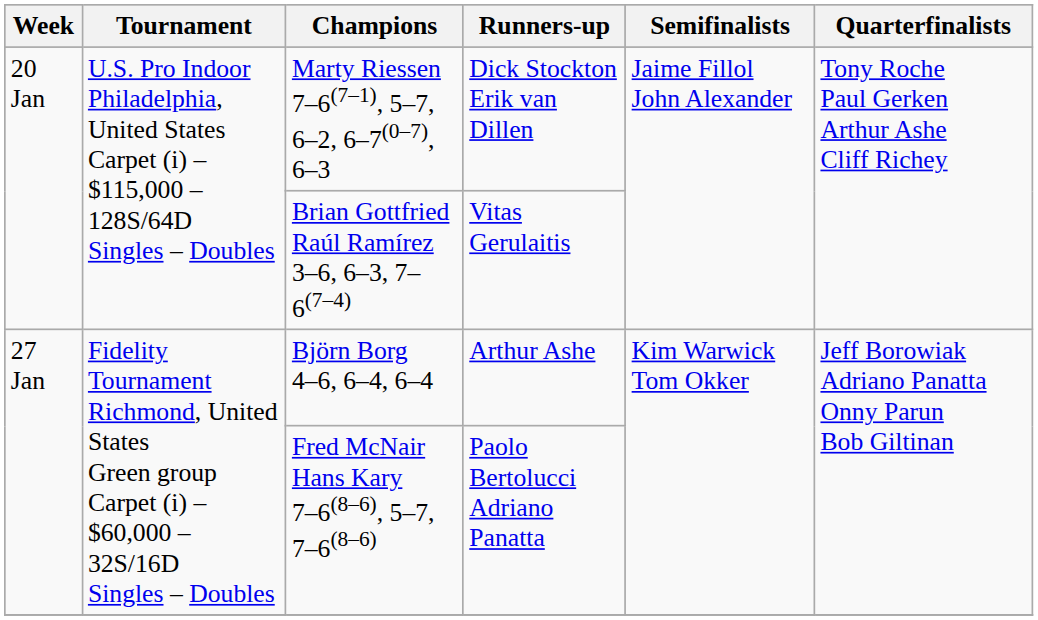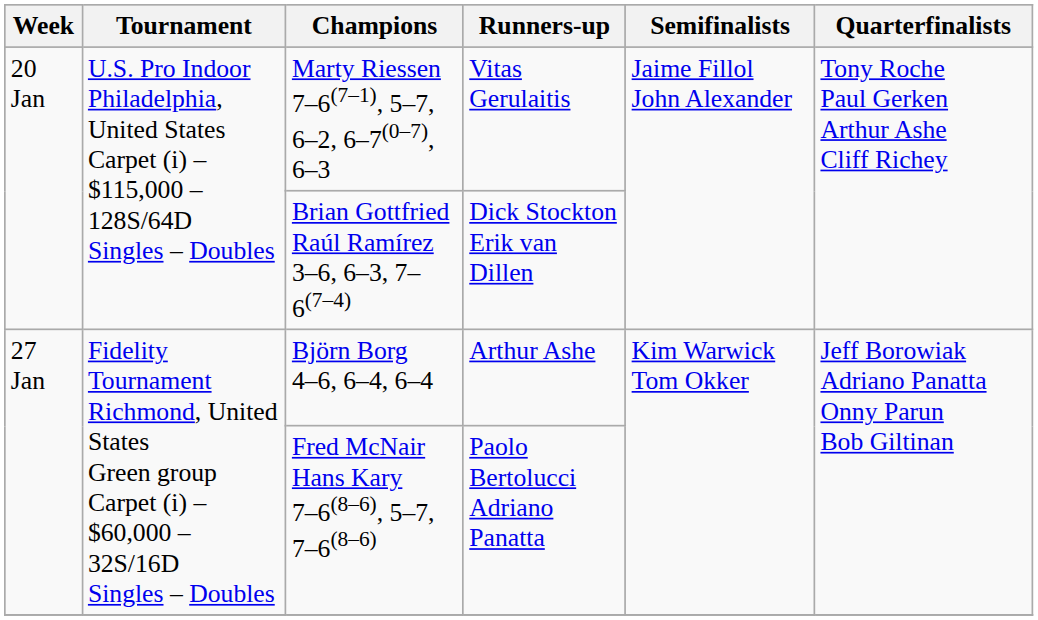Marty Riessen 7–6(7–1), 5–7, 6–2, 6–7(0–7), 6–3 | Runners-up: Dick Stockton Erik van Dillen -> Vitas Gerulaitis
Brian Gottfried Raúl Ramírez 3–6, 6–3, 7–6(7–4) | Runners-up: Vitas Gerulaitis -> Dick Stockton Erik van Dillen
